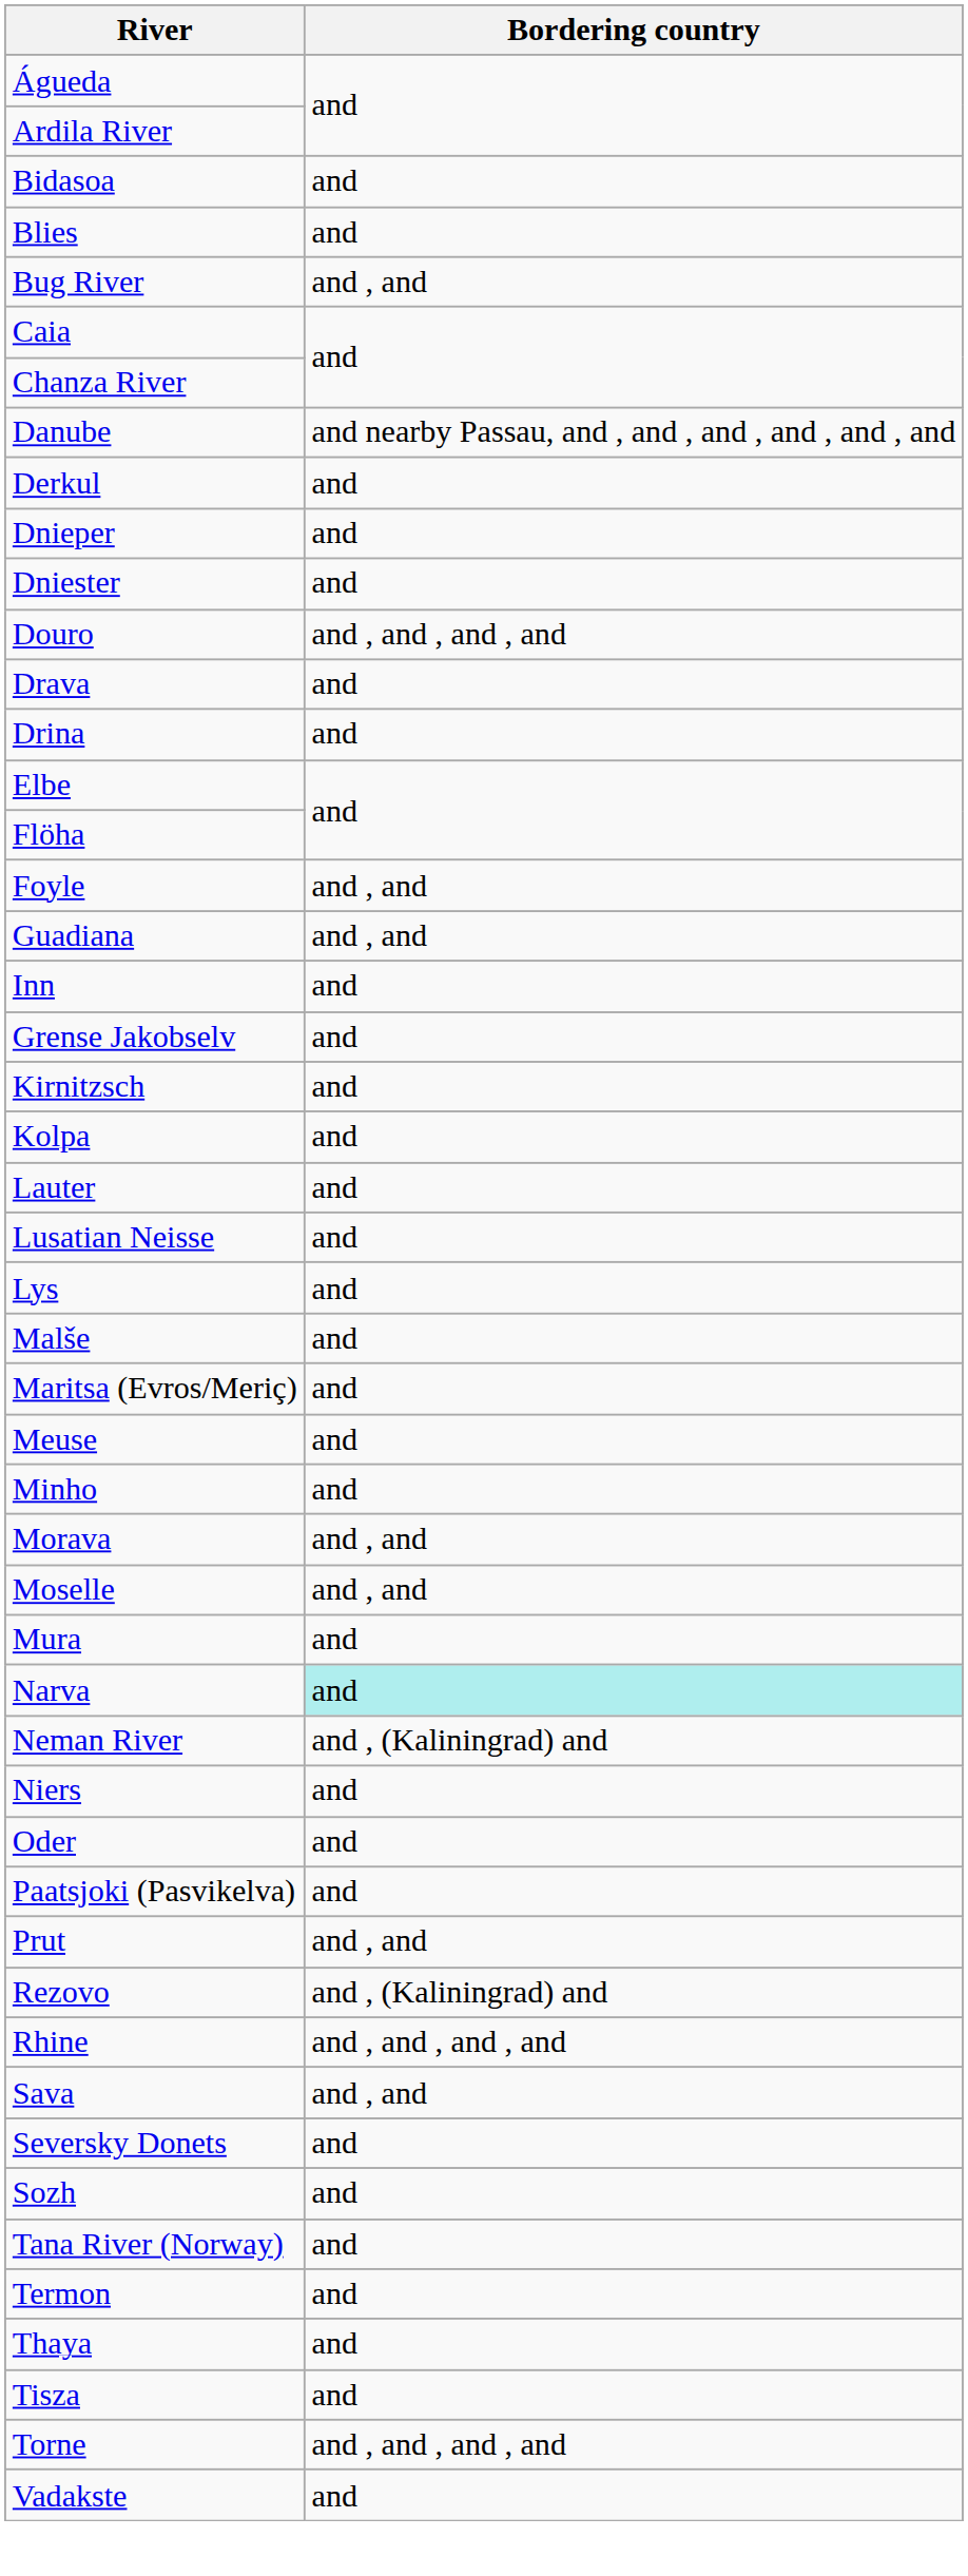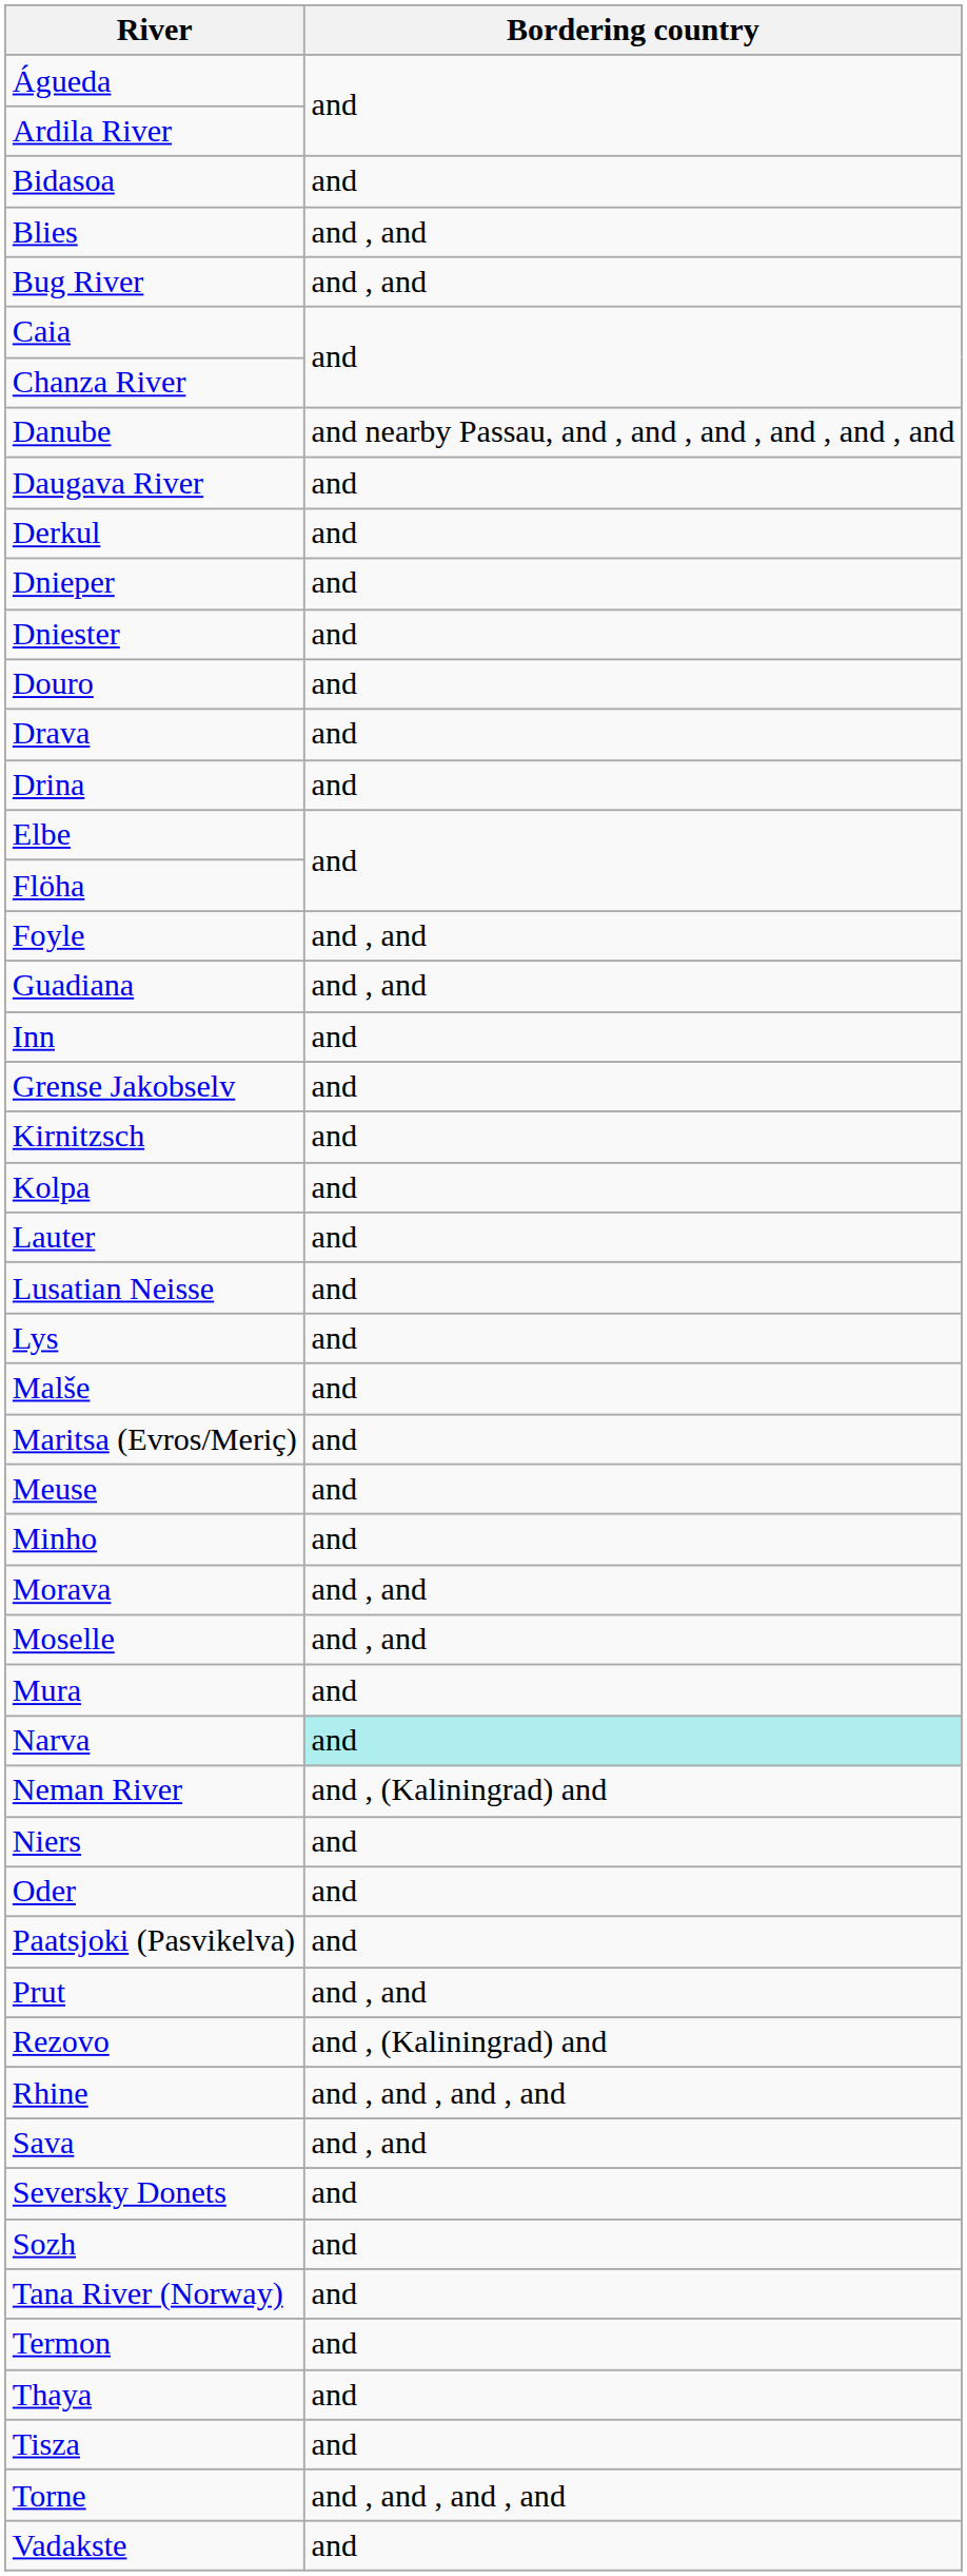Blies | Bordering country: and -> and , and
+ row: Daugava River | and
Douro | Bordering country: and , and , and , and -> and
